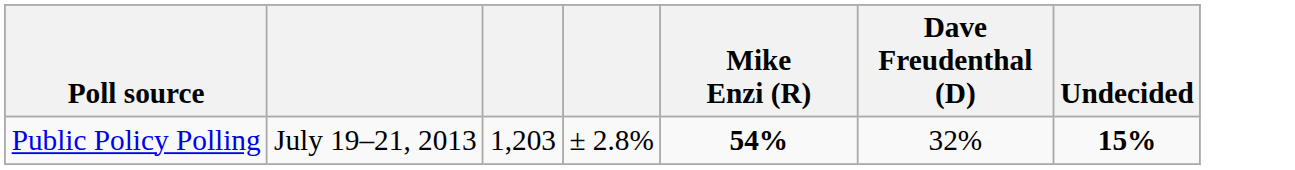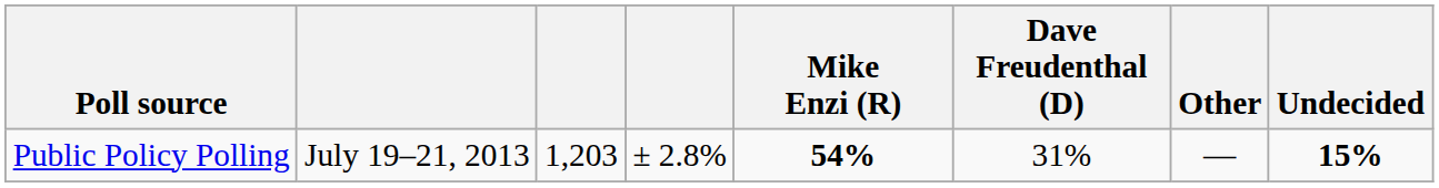+ column: Other | —
Public Policy Polling | Dave Freudenthal (D): 32% -> 31%
